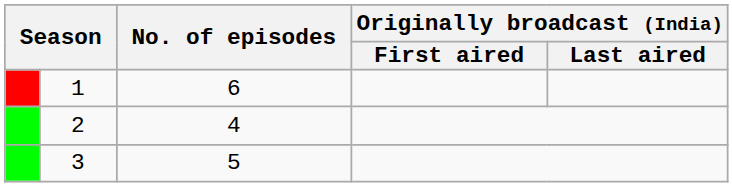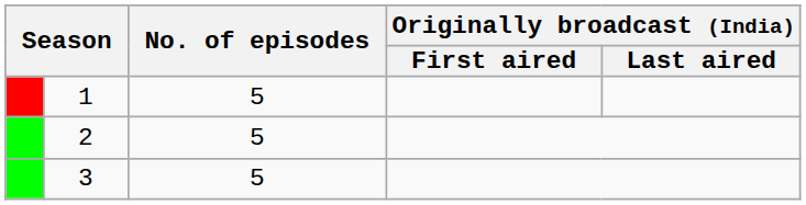1 | No. of episodes: 6 -> 5
2 | No. of episodes: 4 -> 5
